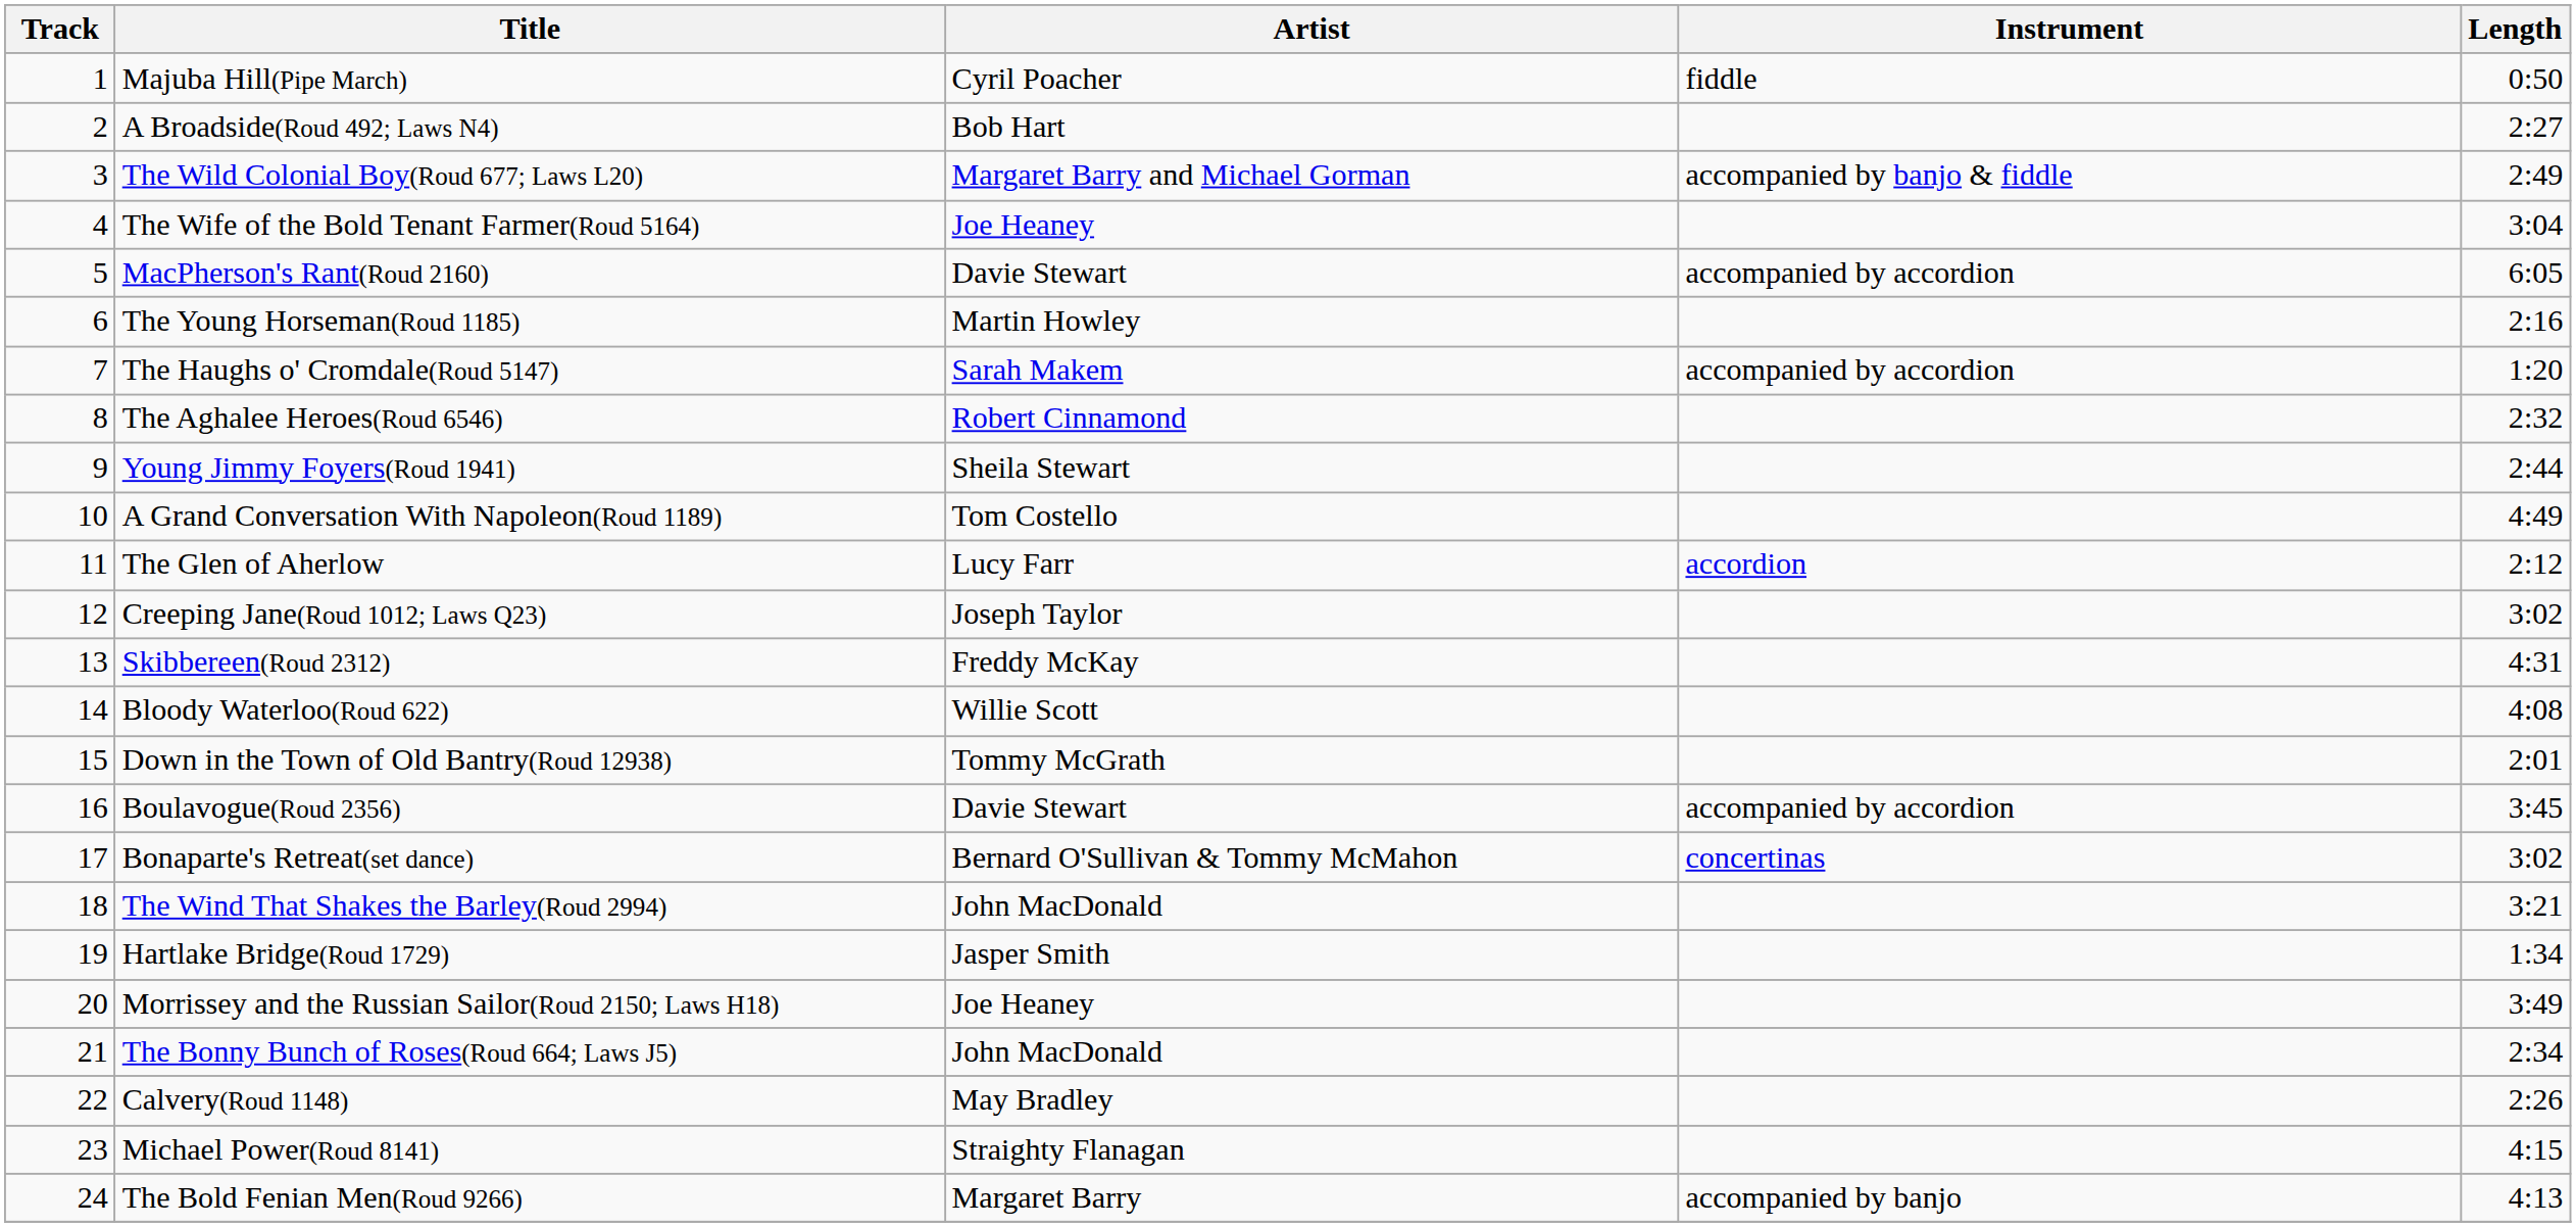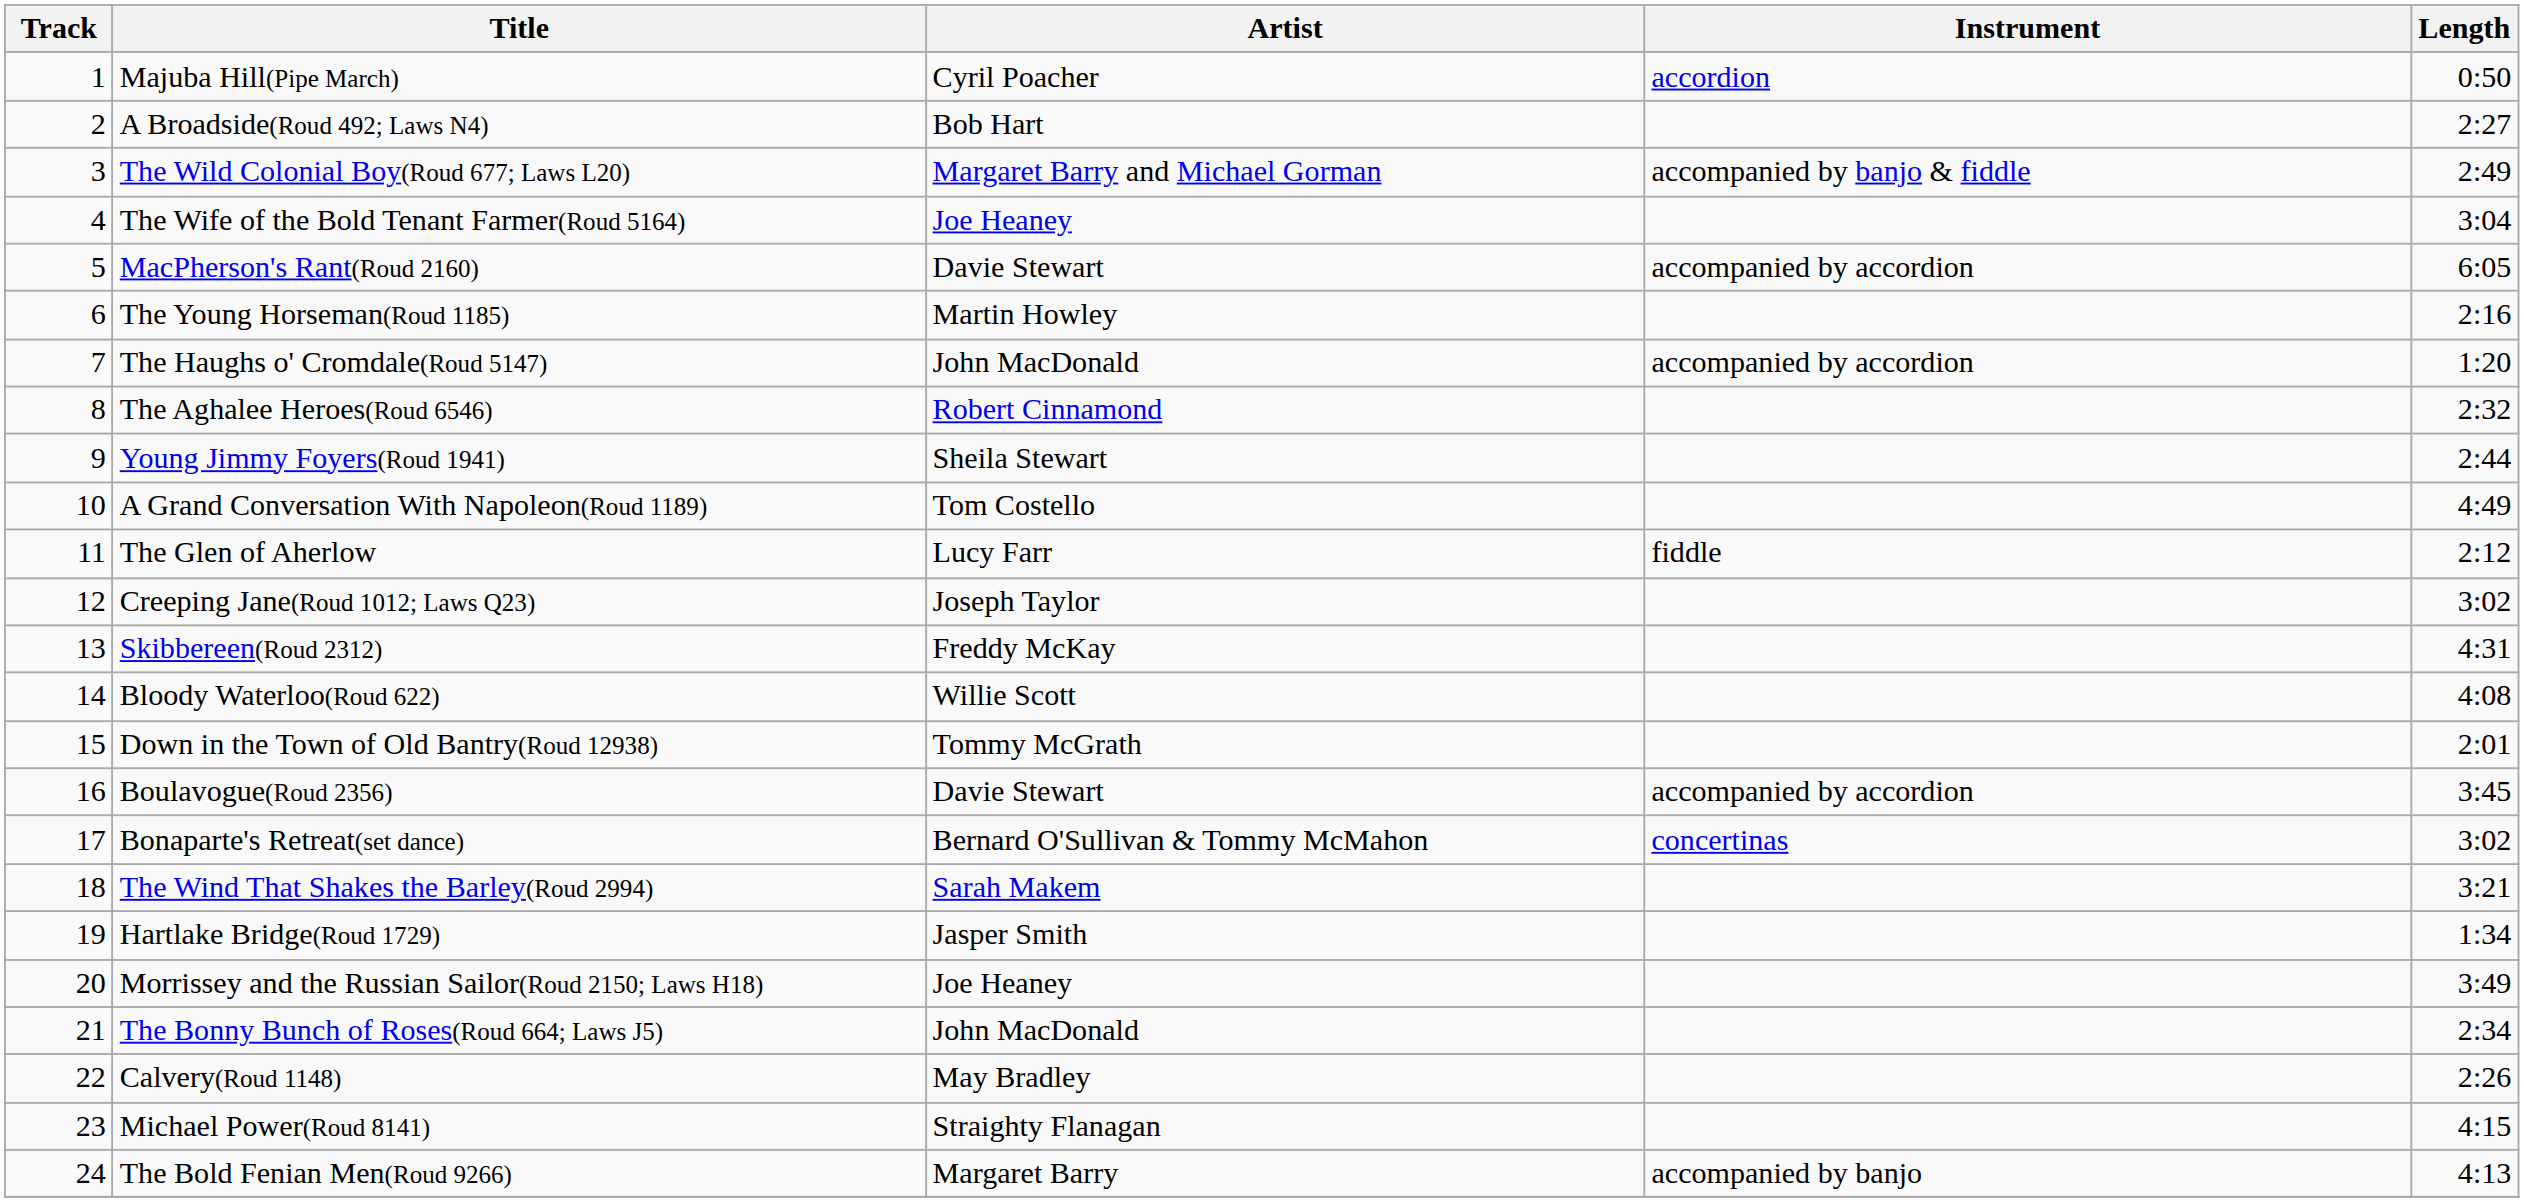Majuba Hill(Pipe March) | Instrument: fiddle -> accordion
The Haughs o' Cromdale(Roud 5147) | Artist: Sarah Makem -> John MacDonald
The Glen of Aherlow | Instrument: accordion -> fiddle
The Wind That Shakes the Barley(Roud 2994) | Artist: John MacDonald -> Sarah Makem
